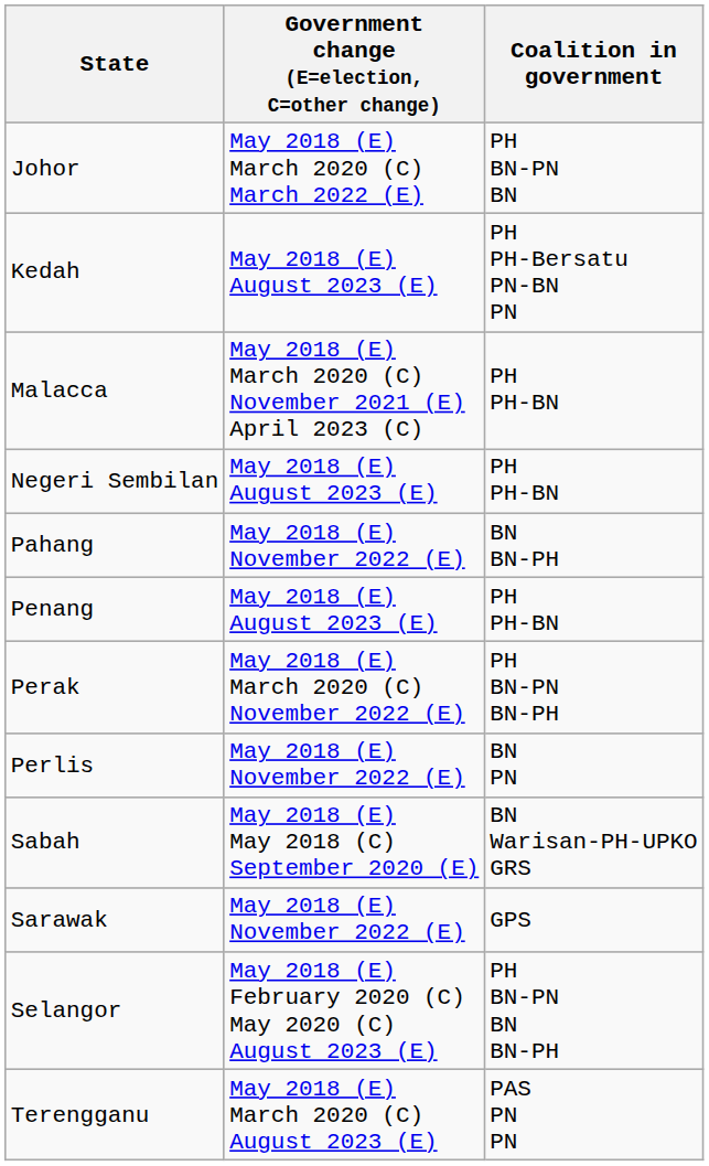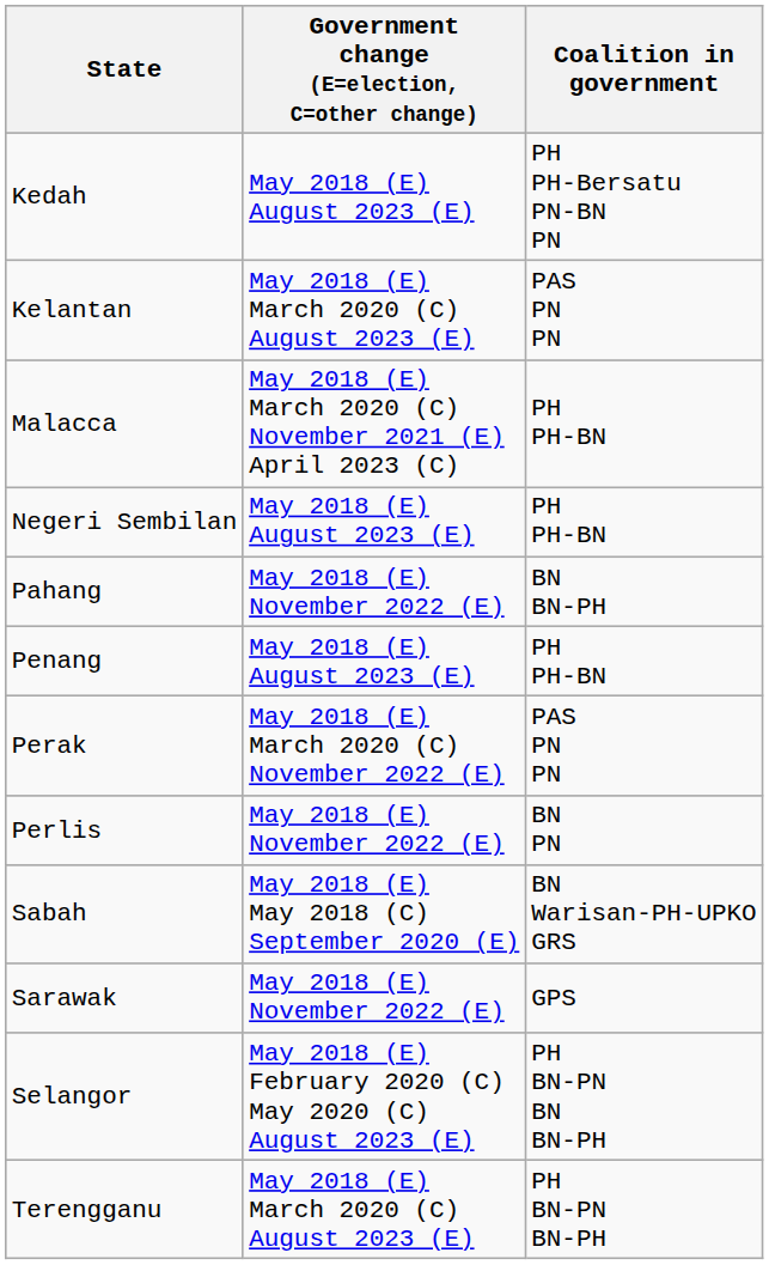- row: Johor | May 2018 (E) March 2020 (C) March 2022 (E) | PH BN-PN BN
+ row: Kelantan | May 2018 (E) March 2020 (C) August 2023 (E) | PAS PN PN
Perak | Coalition in government: PH BN-PN BN-PH -> PAS PN PN
Terengganu | Coalition in government: PAS PN PN -> PH BN-PN BN-PH
